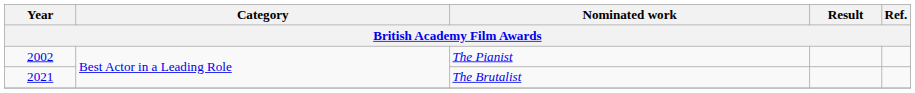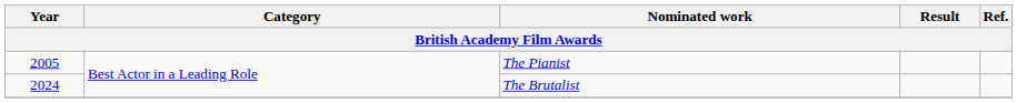The Pianist | Year: 2002 -> 2005
The Brutalist | Year: 2021 -> 2024
